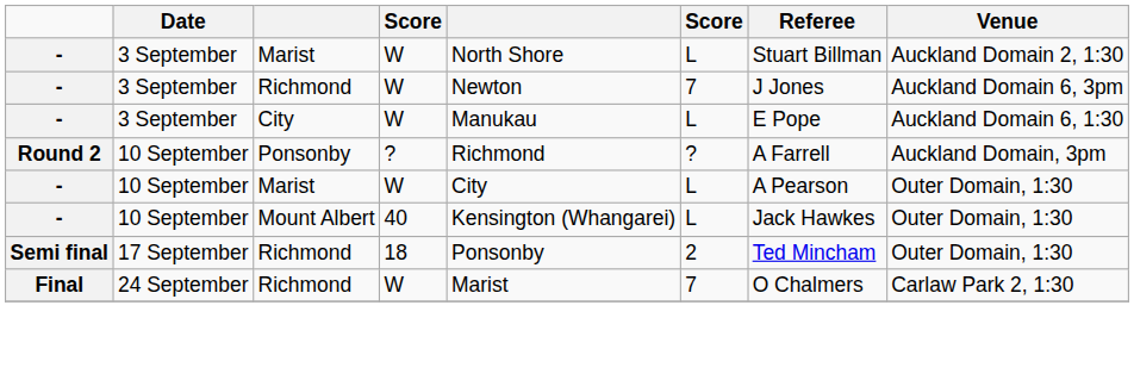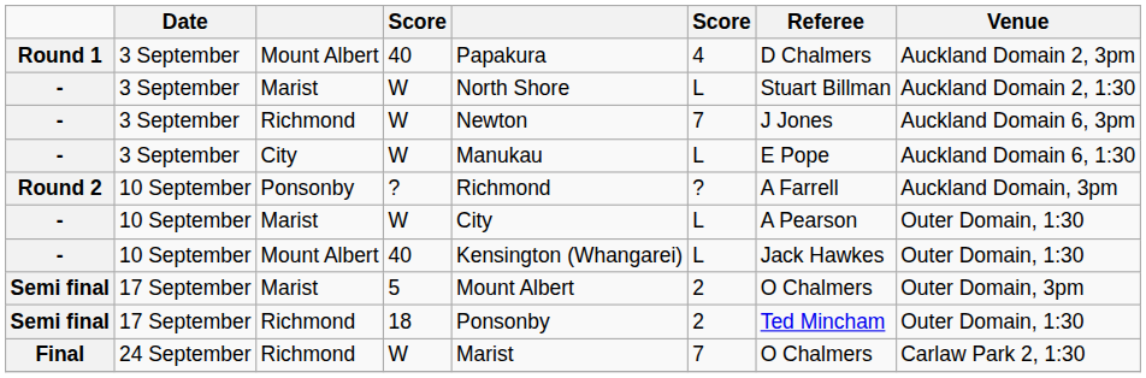+ row: Round 1 | 3 September | Mount Albert | 40 | Papakura | 4 | D Chalmers | Auckland Domain 2, 3pm
+ row: Semi final | 17 September | Marist | 5 | Mount Albert | 2 | O Chalmers | Outer Domain, 3pm
